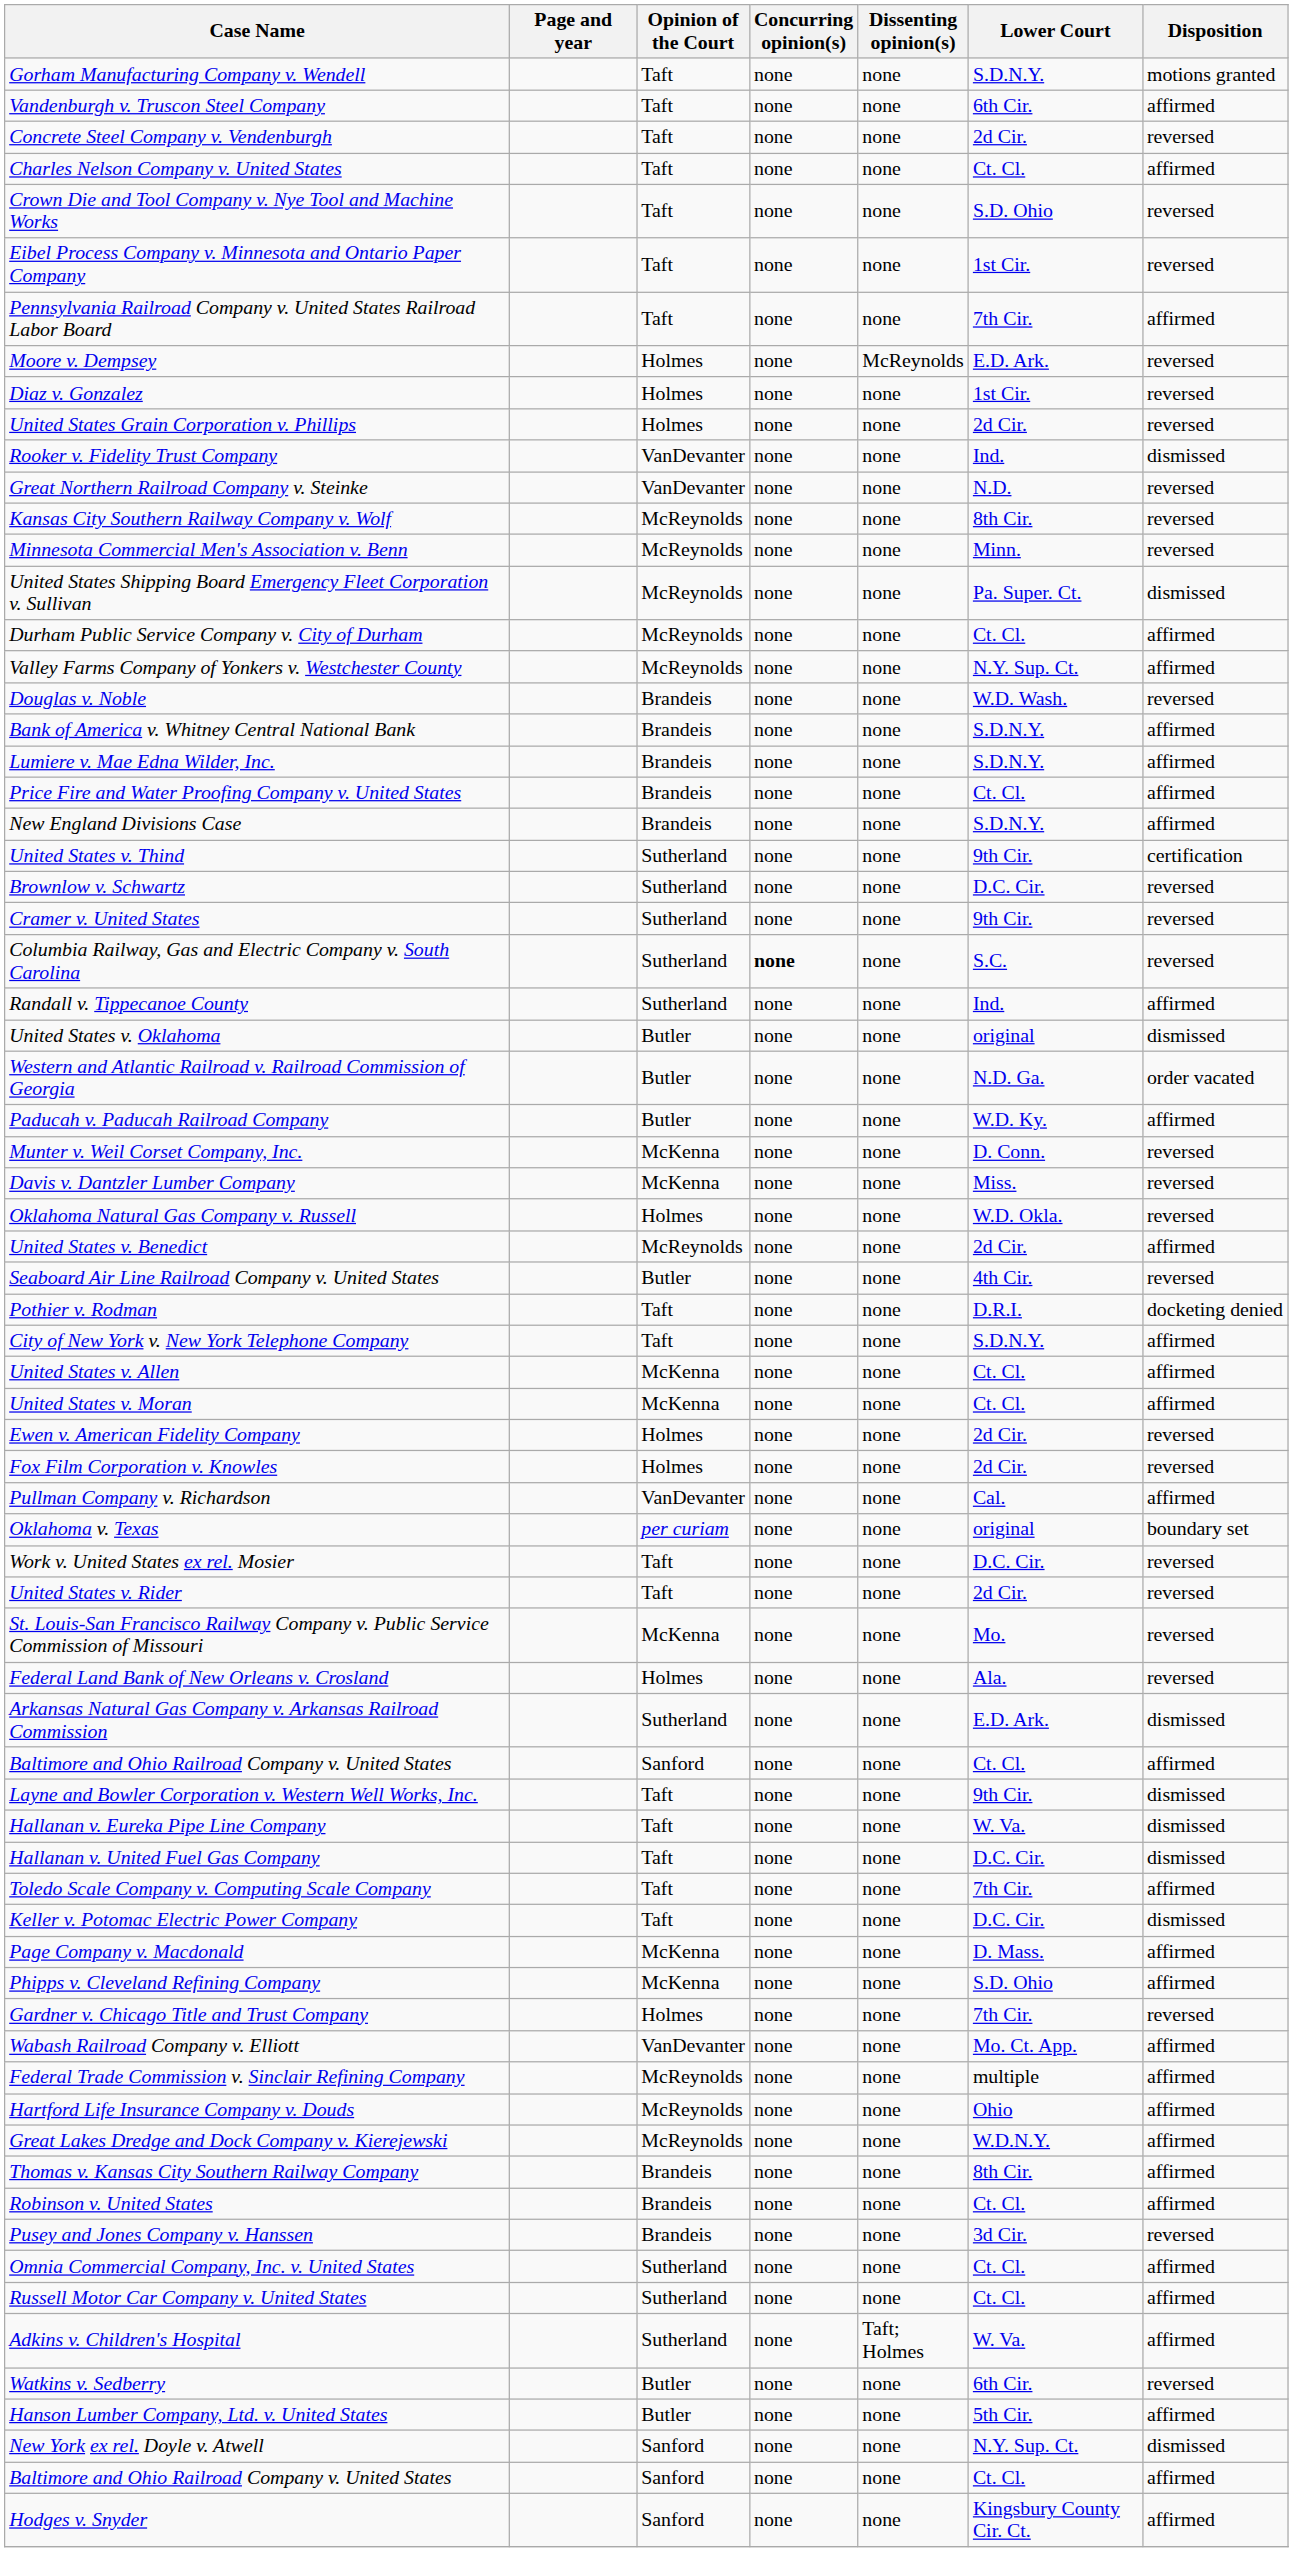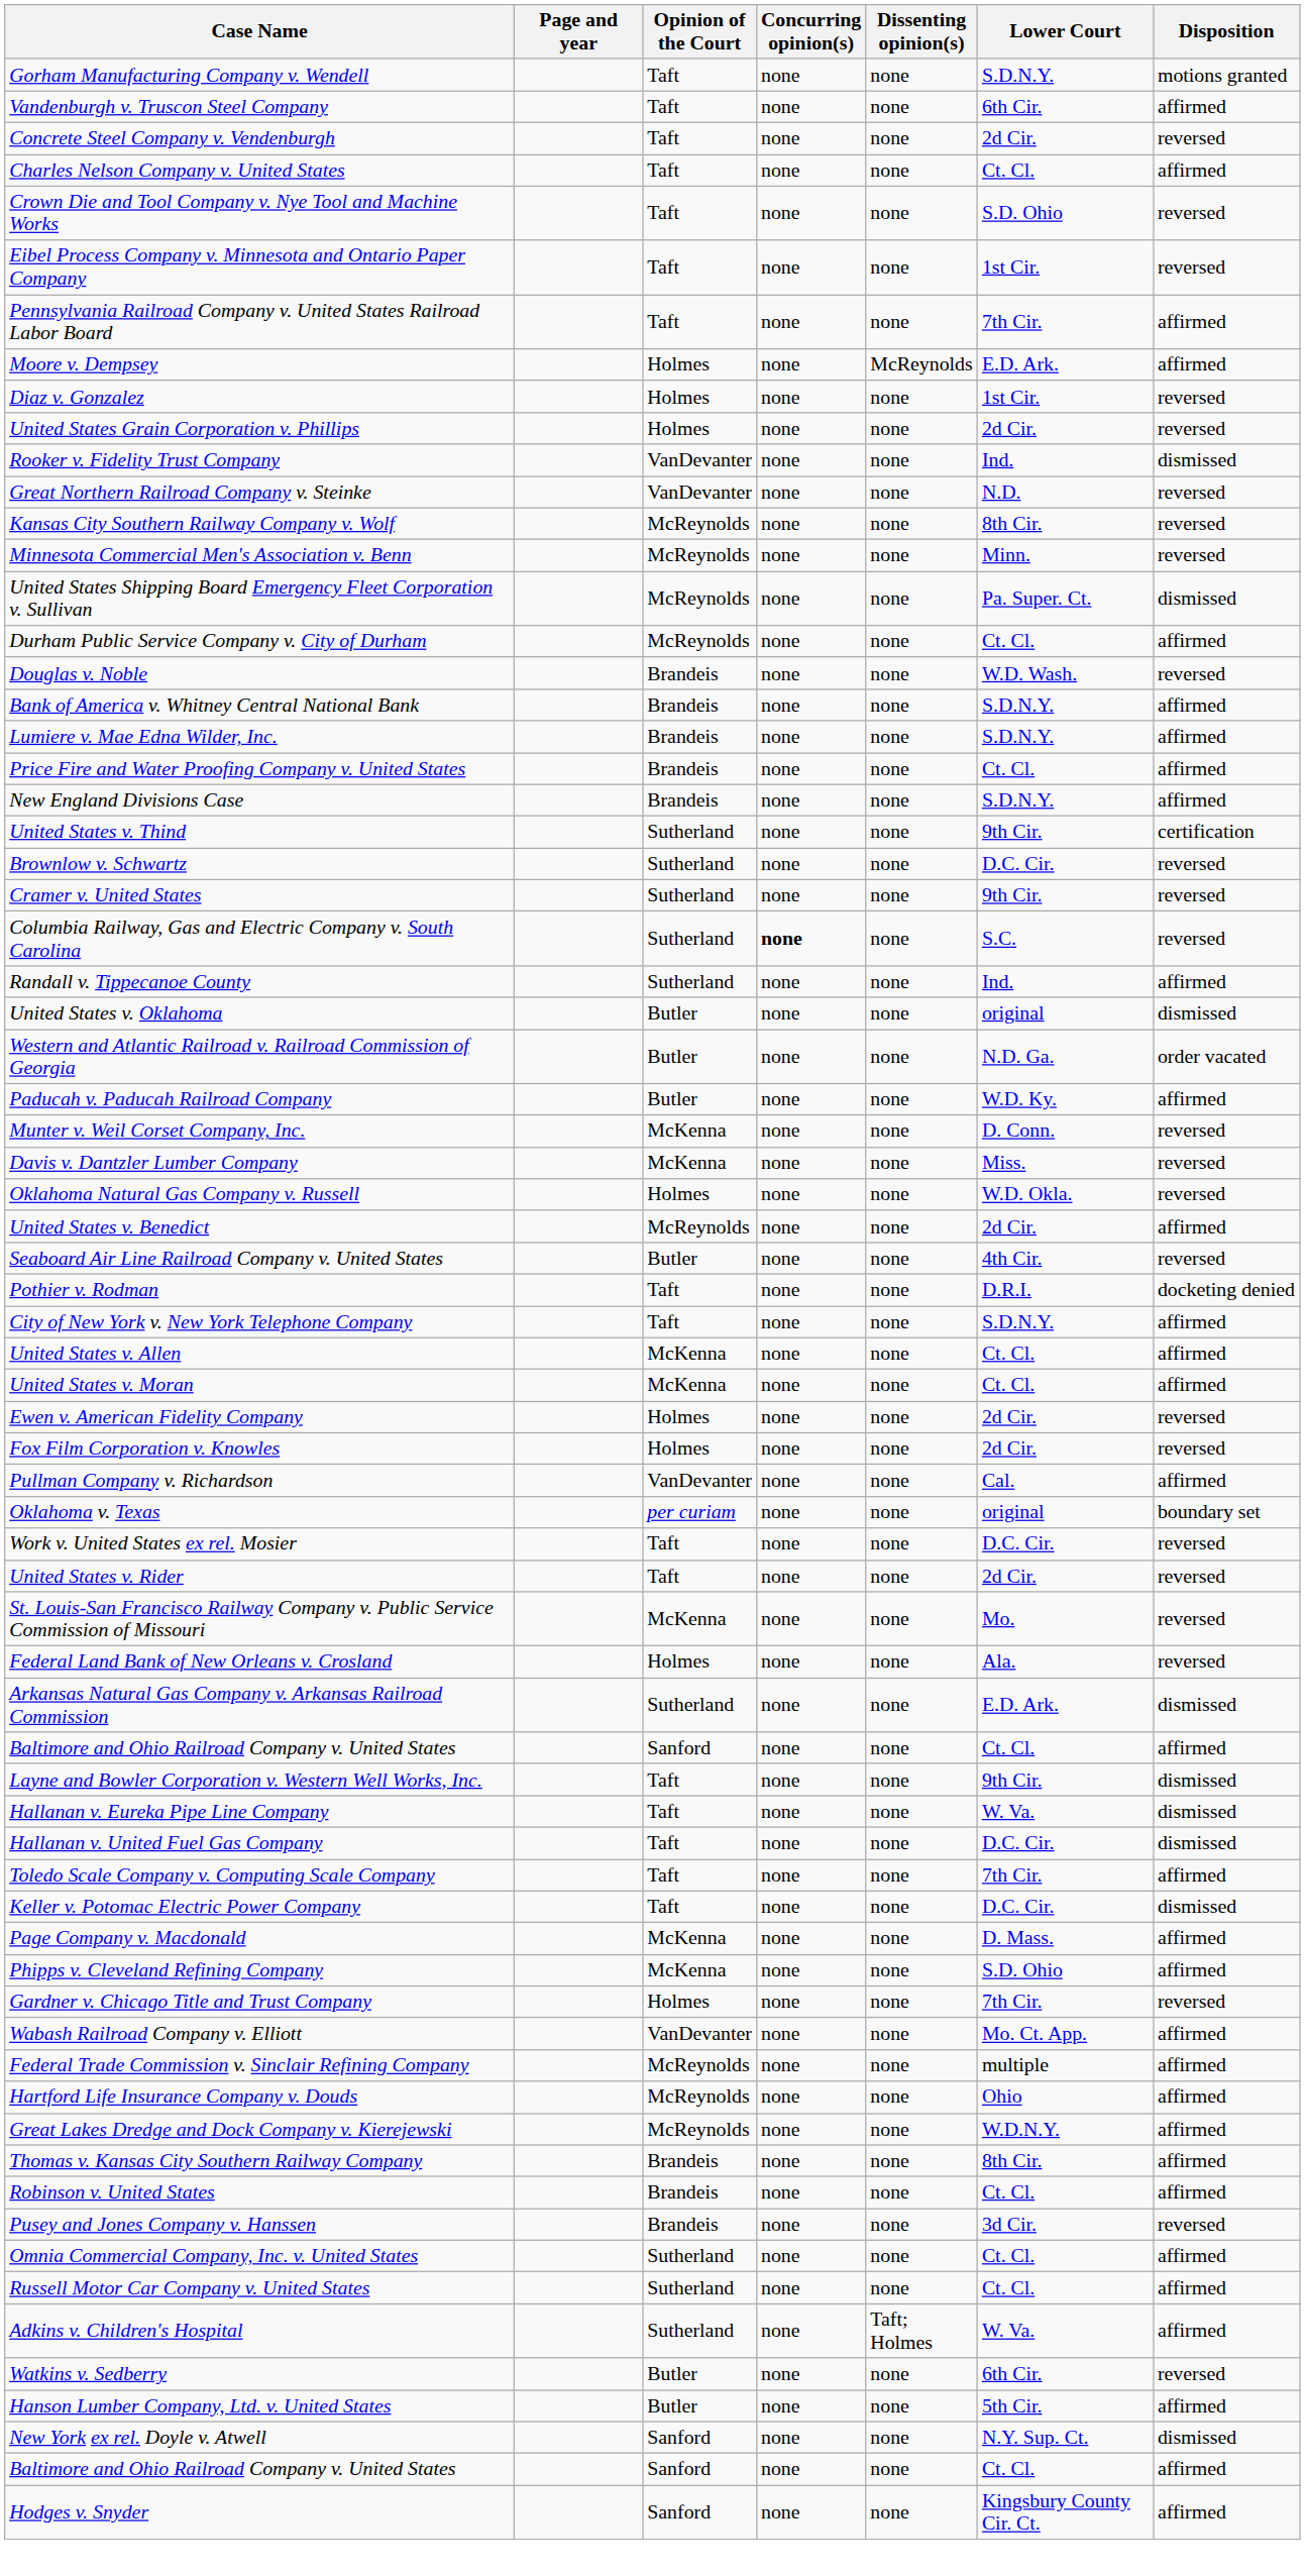Moore v. Dempsey | Disposition: reversed -> affirmed
- row: Valley Farms Company of Yonkers v. Westchester County | McReynolds | none | none | N.Y. Sup. Ct. | affirmed
